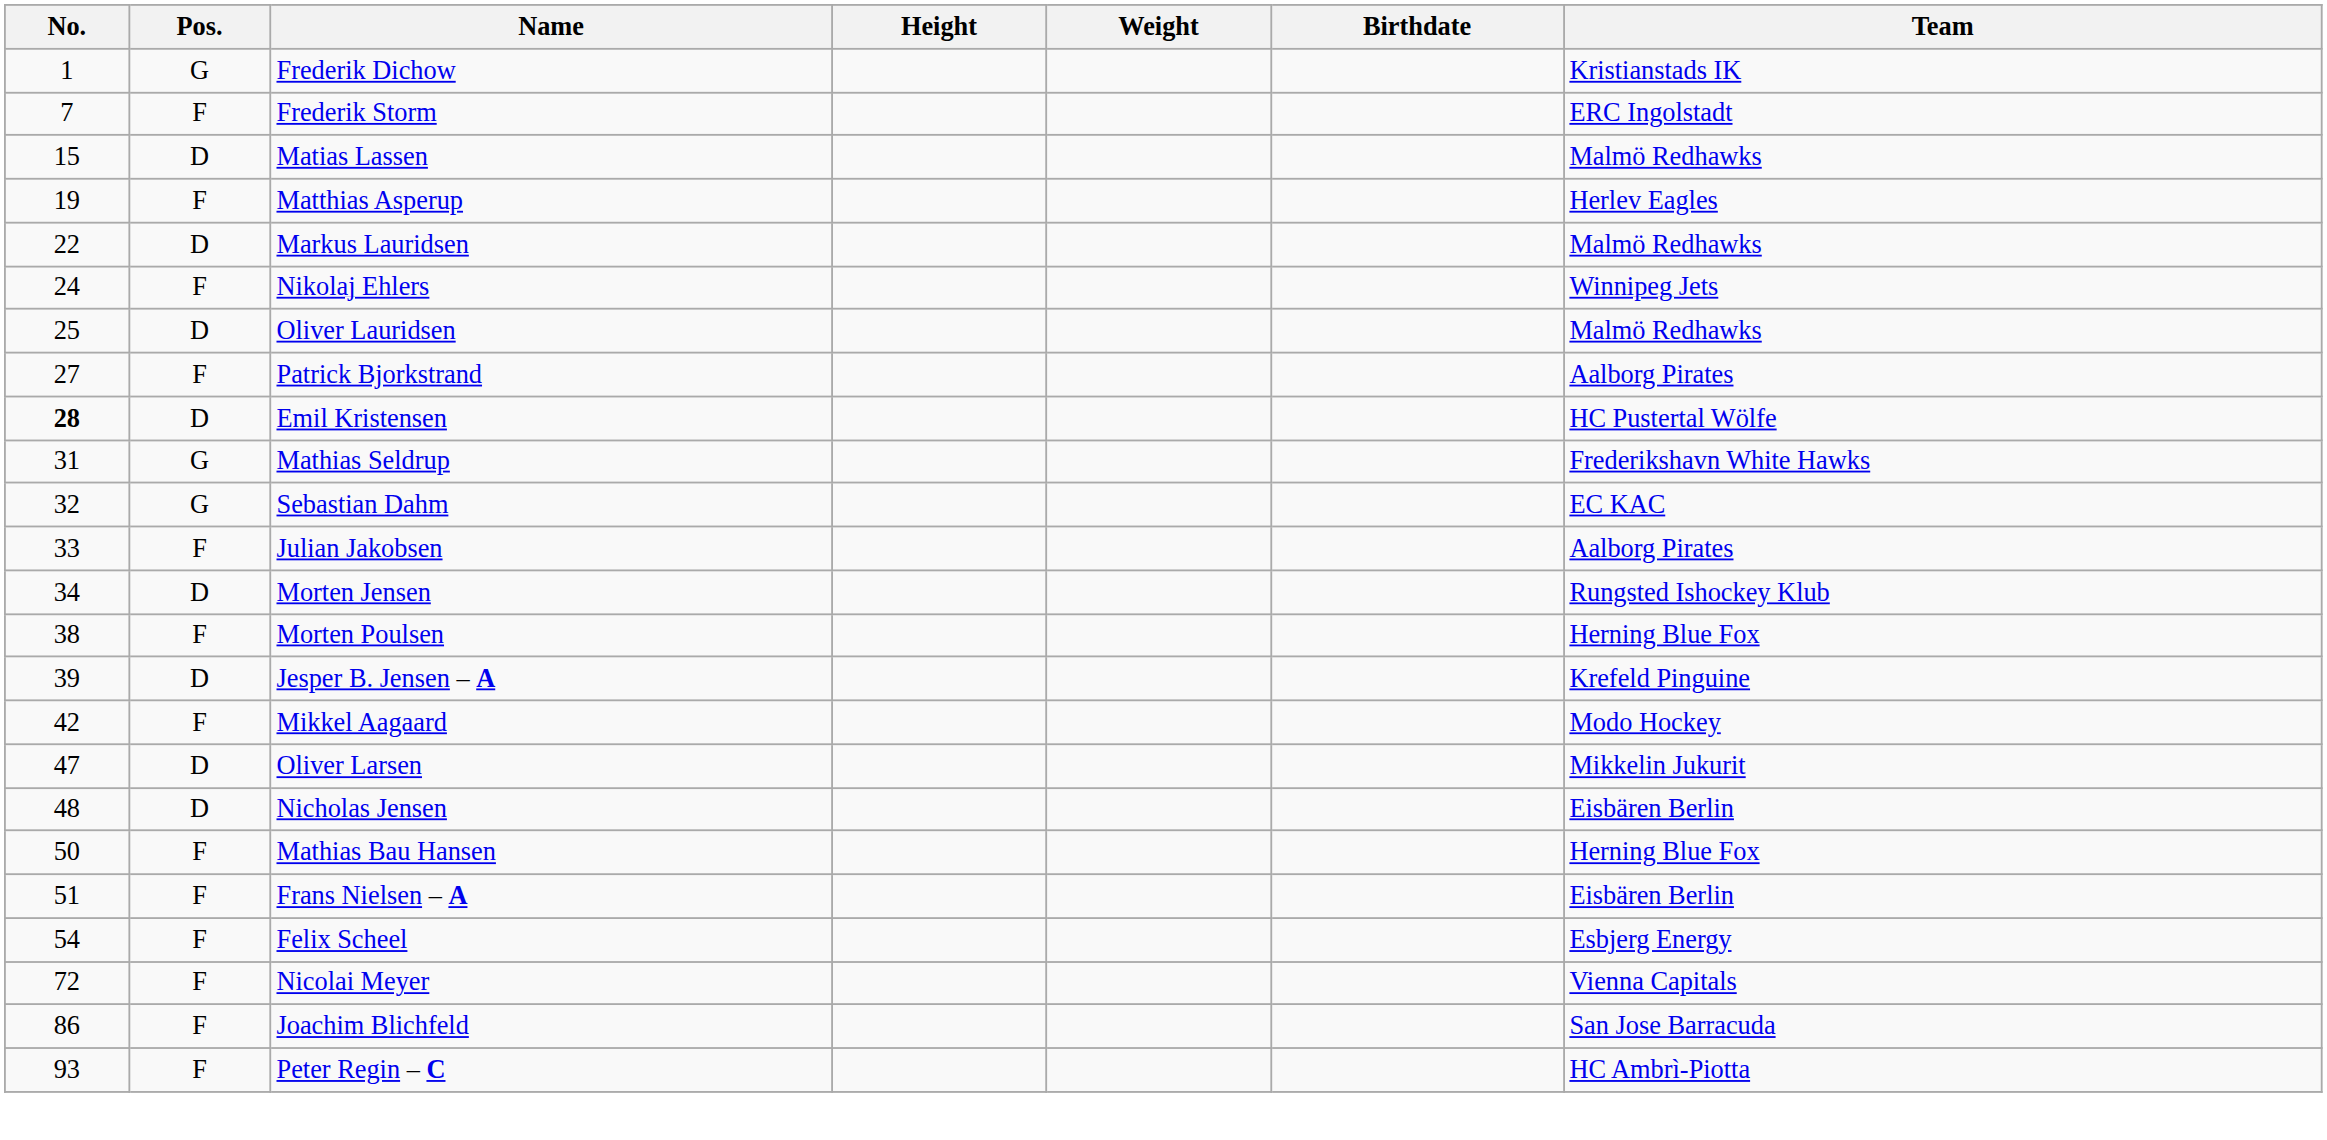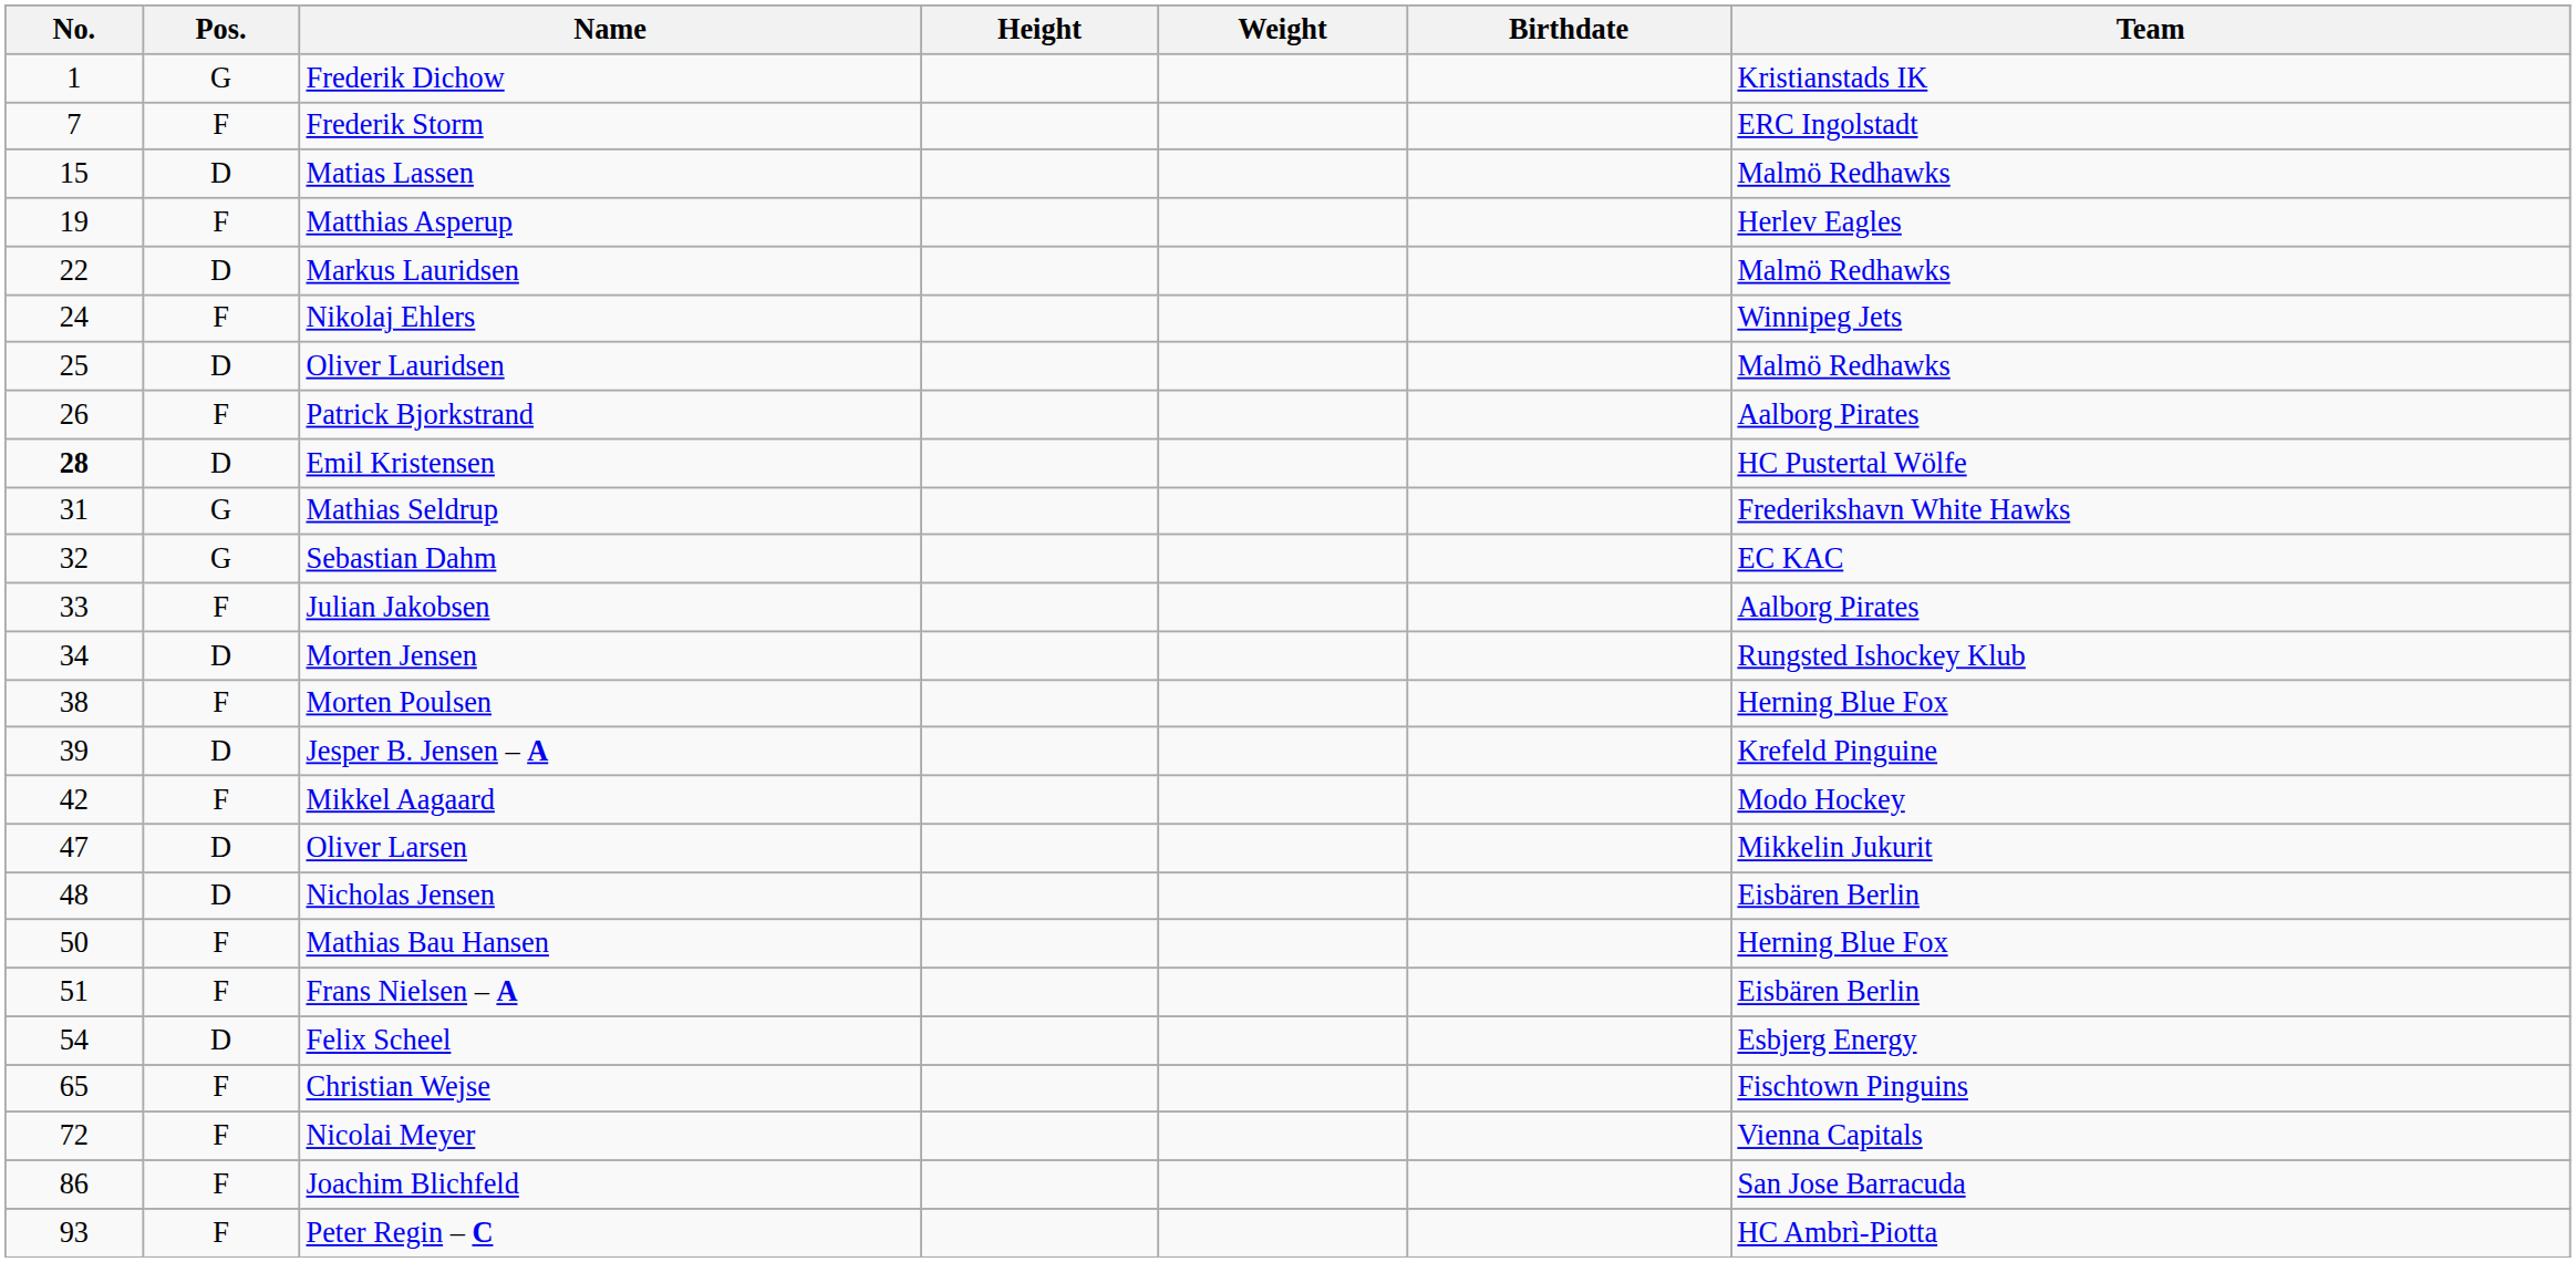Patrick Bjorkstrand | No.: 27 -> 26
Felix Scheel | Pos.: F -> D
+ row: 65 | F | Christian Wejse | Fischtown Pinguins
